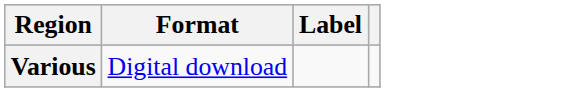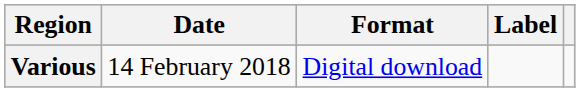+ column: Date | 14 February 2018
